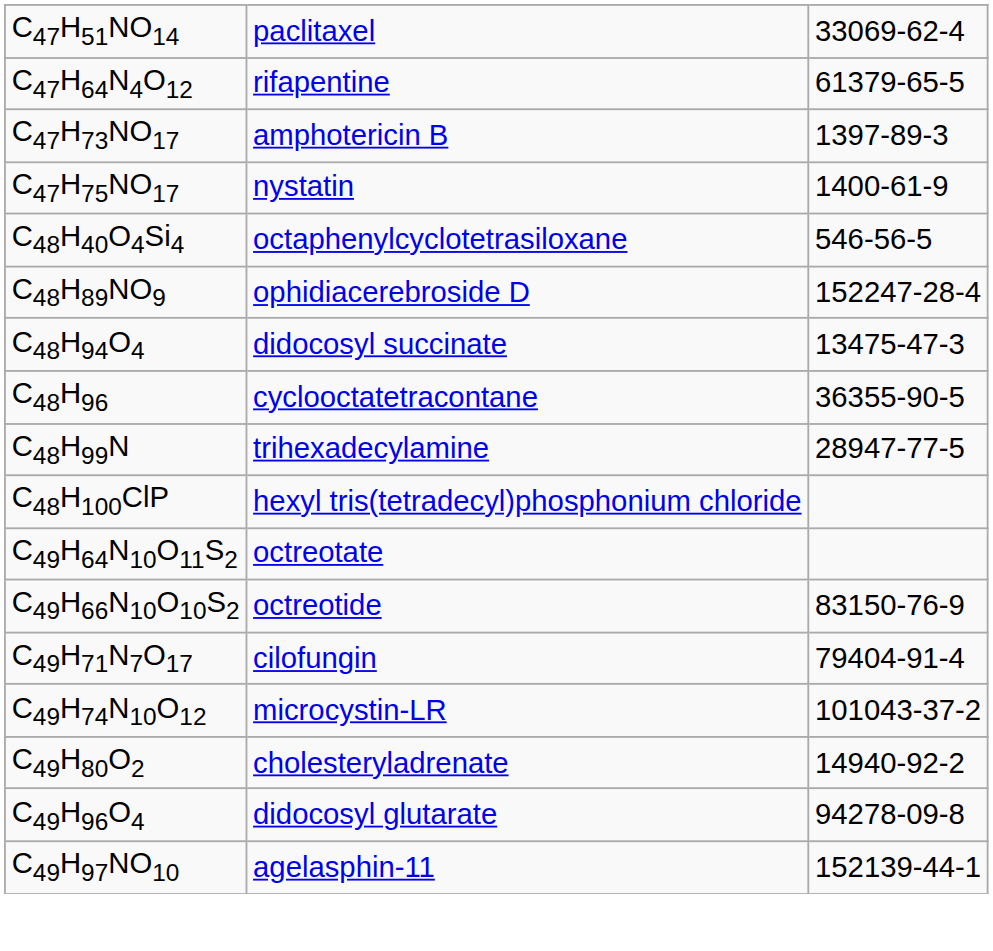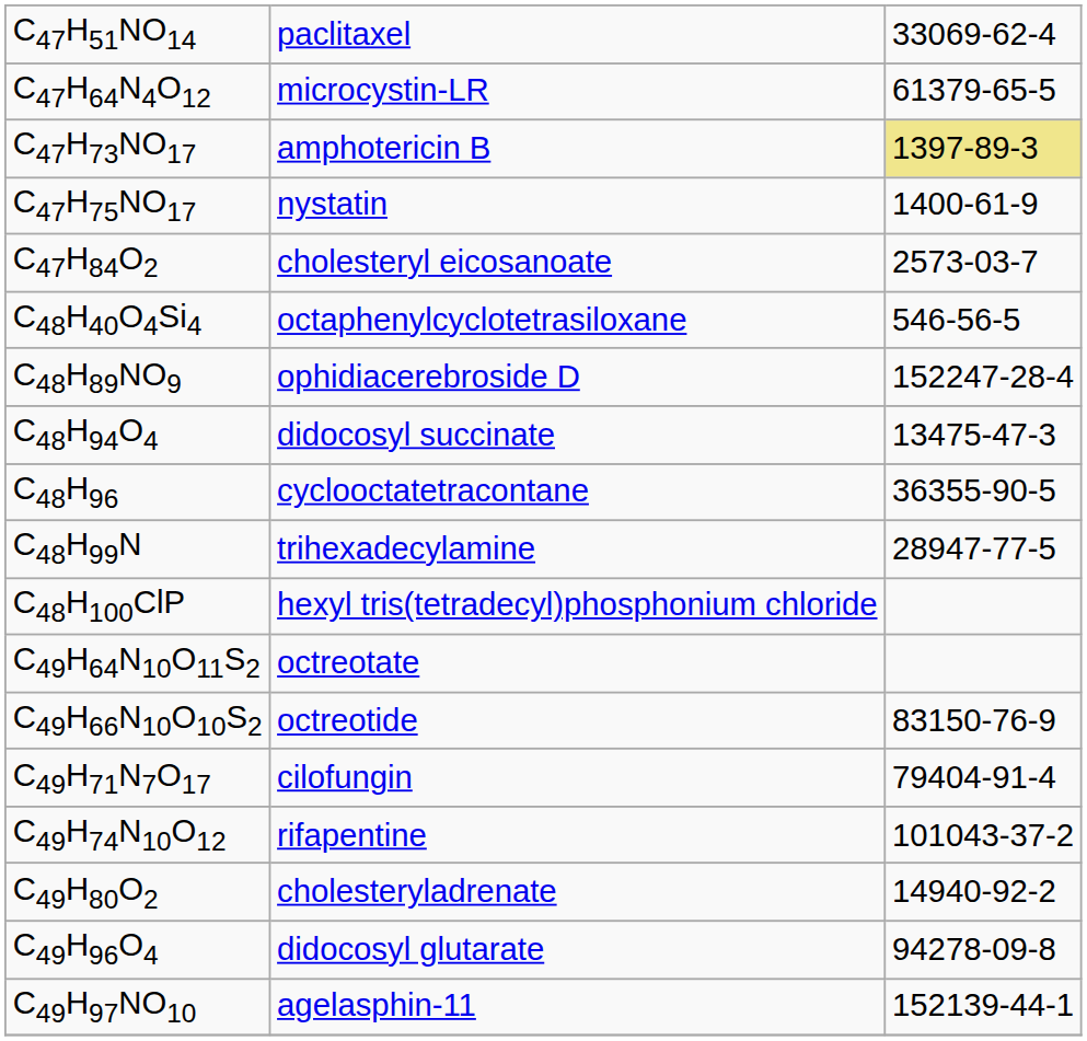C47H64N4O12 | column 2: rifapentine -> microcystin-LR
C47H73NO17 | column 3: no background -> khaki background
+ row: C47H84O2 | cholesteryl eicosanoate | 2573-03-7
C49H74N10O12 | column 2: microcystin-LR -> rifapentine
